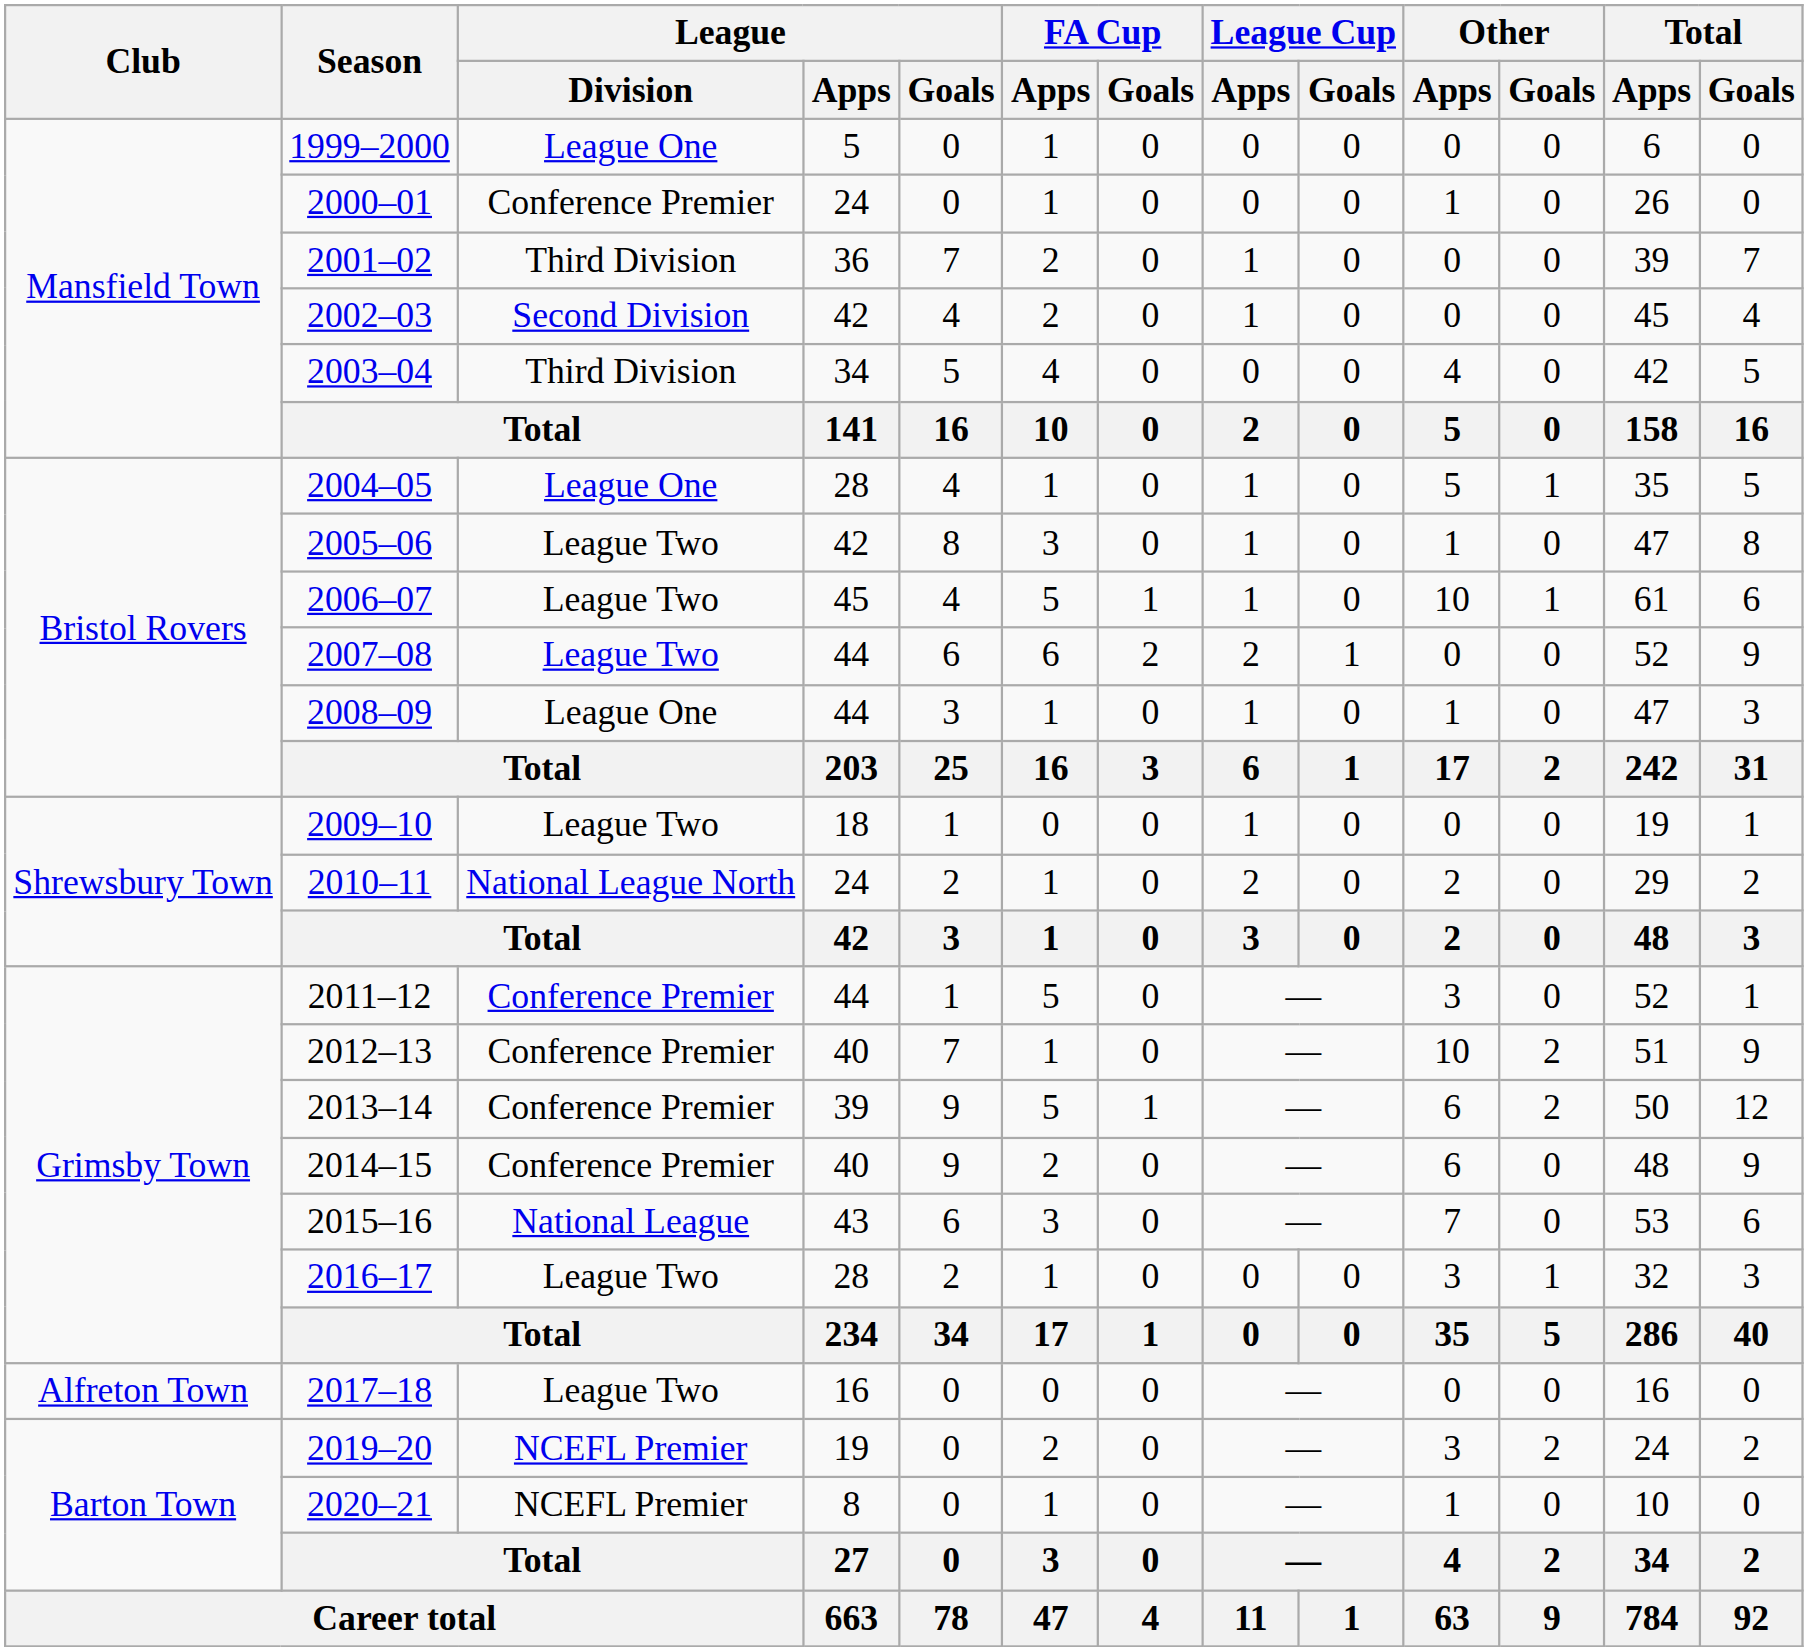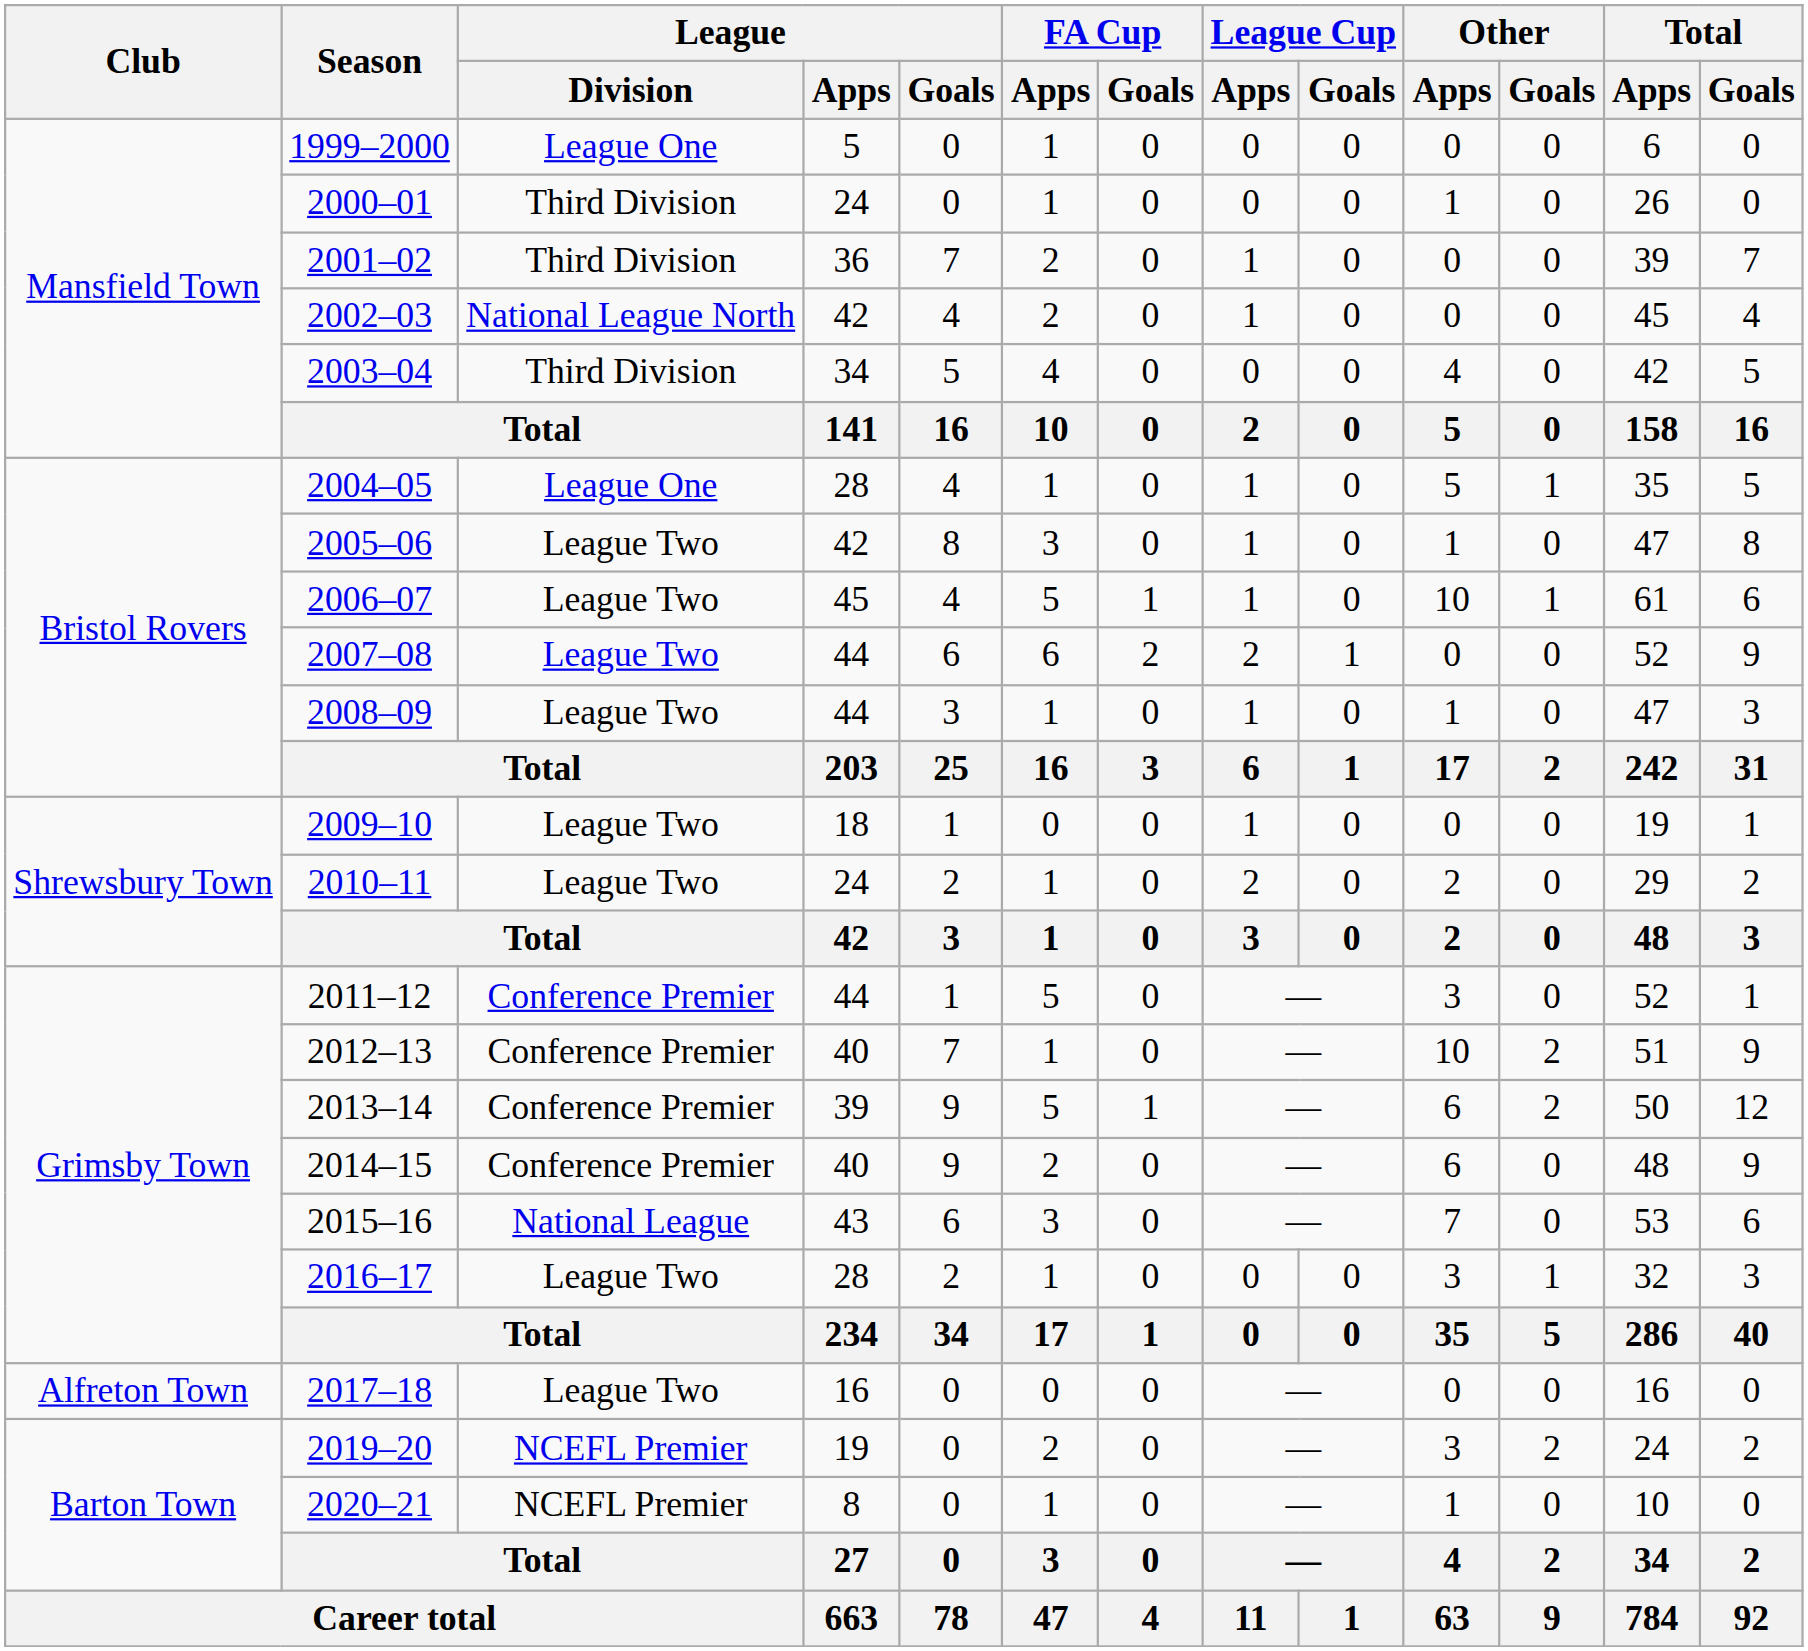2000–01 | League / Division: Conference Premier -> Third Division
2002–03 | League / Division: Second Division -> National League North
2008–09 | League / Division: League One -> League Two
2010–11 | League / Division: National League North -> League Two
